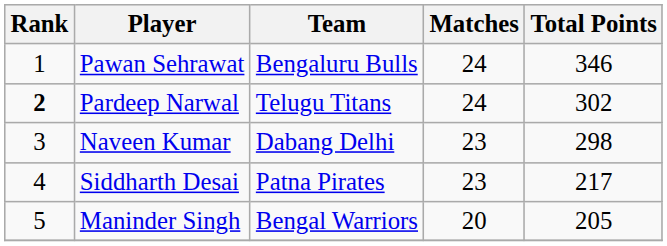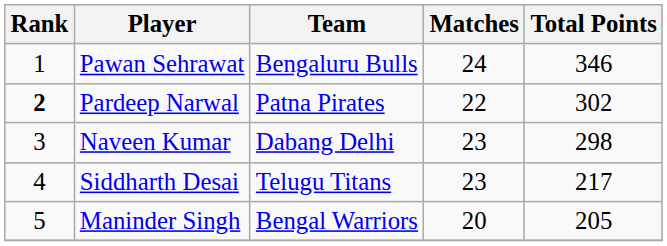Pardeep Narwal | Team: Telugu Titans -> Patna Pirates
Pardeep Narwal | Matches: 24 -> 22
Siddharth Desai | Team: Patna Pirates -> Telugu Titans
